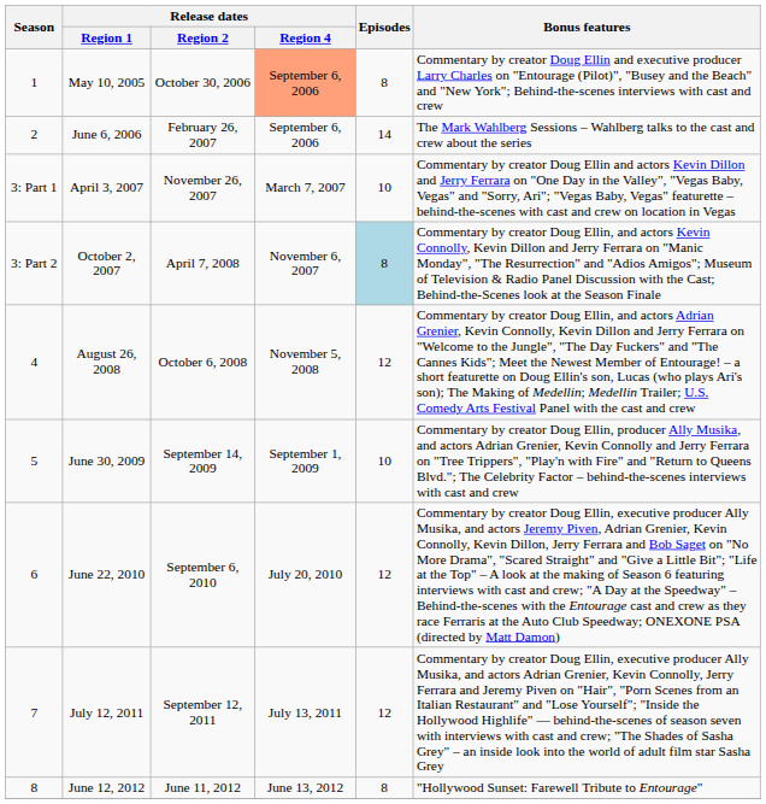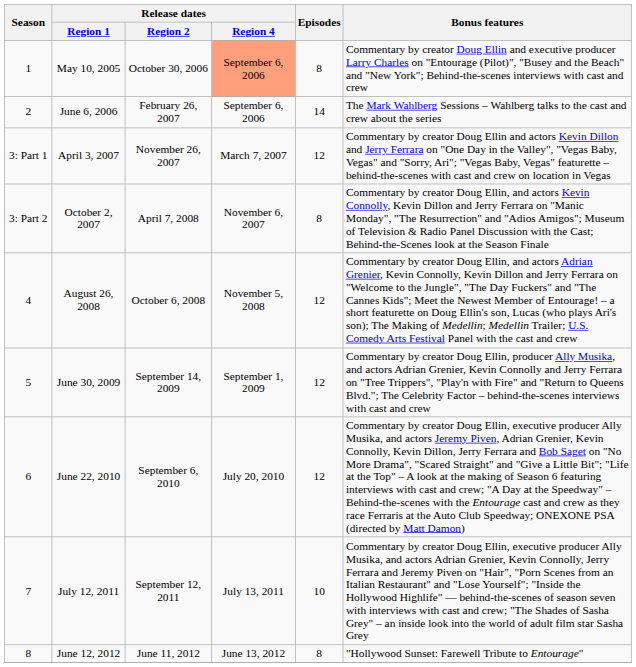April 3, 2007 | Episodes: 10 -> 12
October 2, 2007 | Episodes: lightblue background -> no background
June 30, 2009 | Episodes: 10 -> 12
July 12, 2011 | Episodes: 12 -> 10
